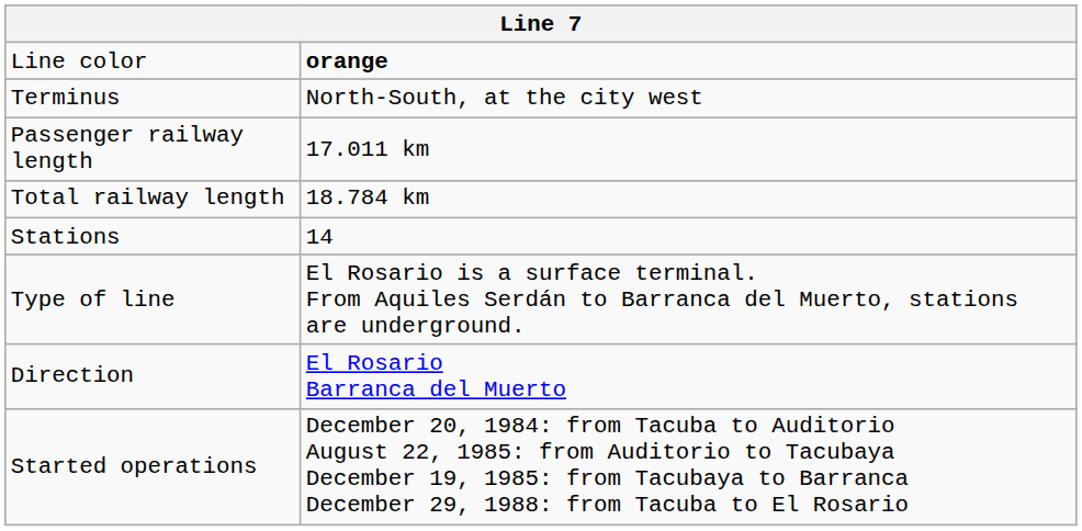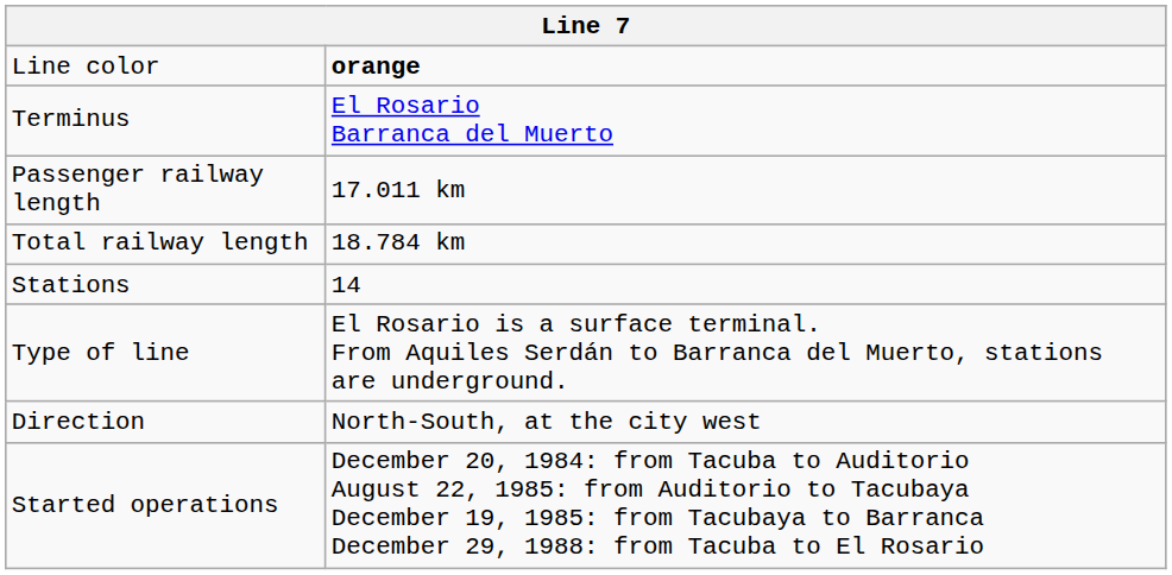Terminus | column 2: North-South, at the city west -> El Rosario Barranca del Muerto
Direction | column 2: El Rosario Barranca del Muerto -> North-South, at the city west
